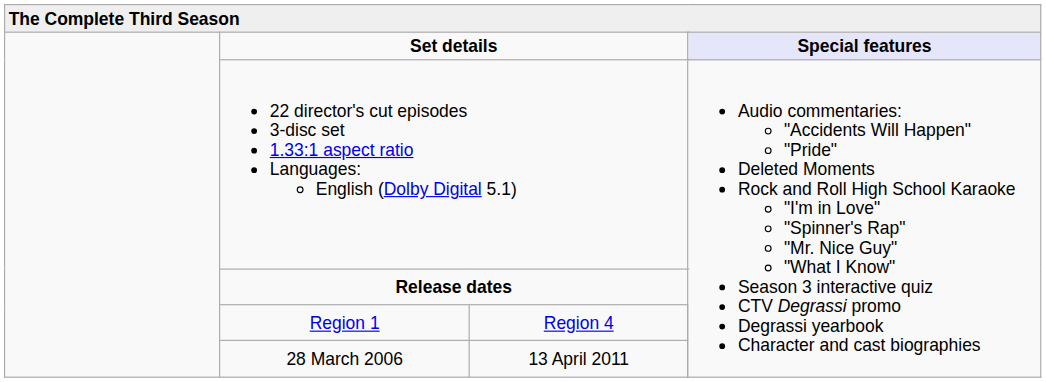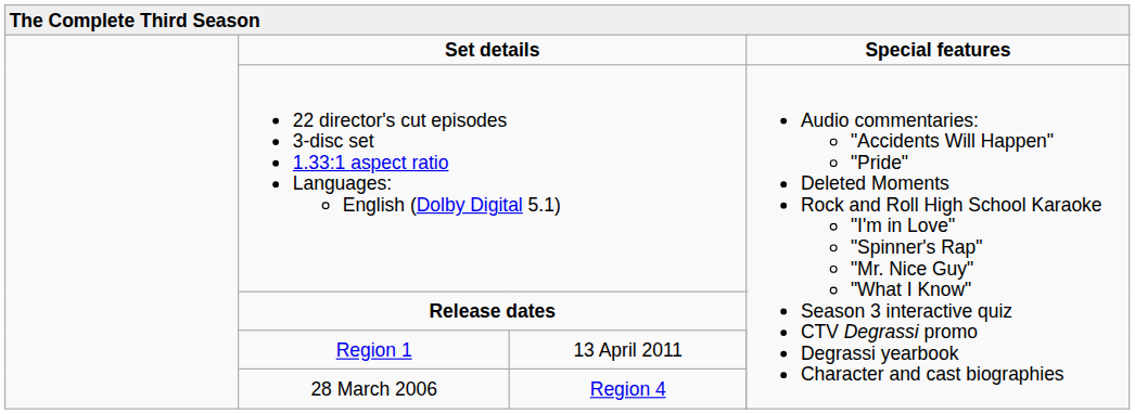Set details | column 5: lavender background -> no background
Region 1 | column 3: Region 4 -> 13 April 2011
28 March 2006 | column 3: 13 April 2011 -> Region 4
